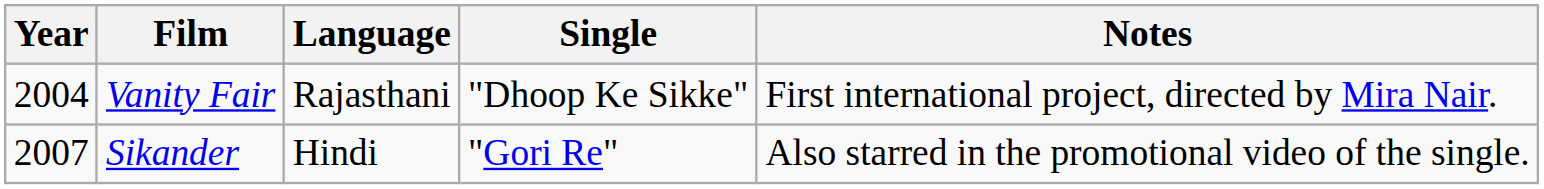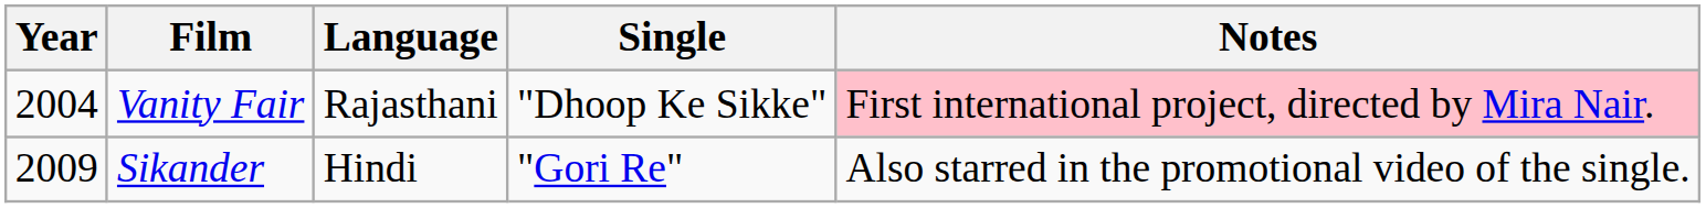Vanity Fair | Notes: no background -> pink background
Sikander | Year: 2007 -> 2009
